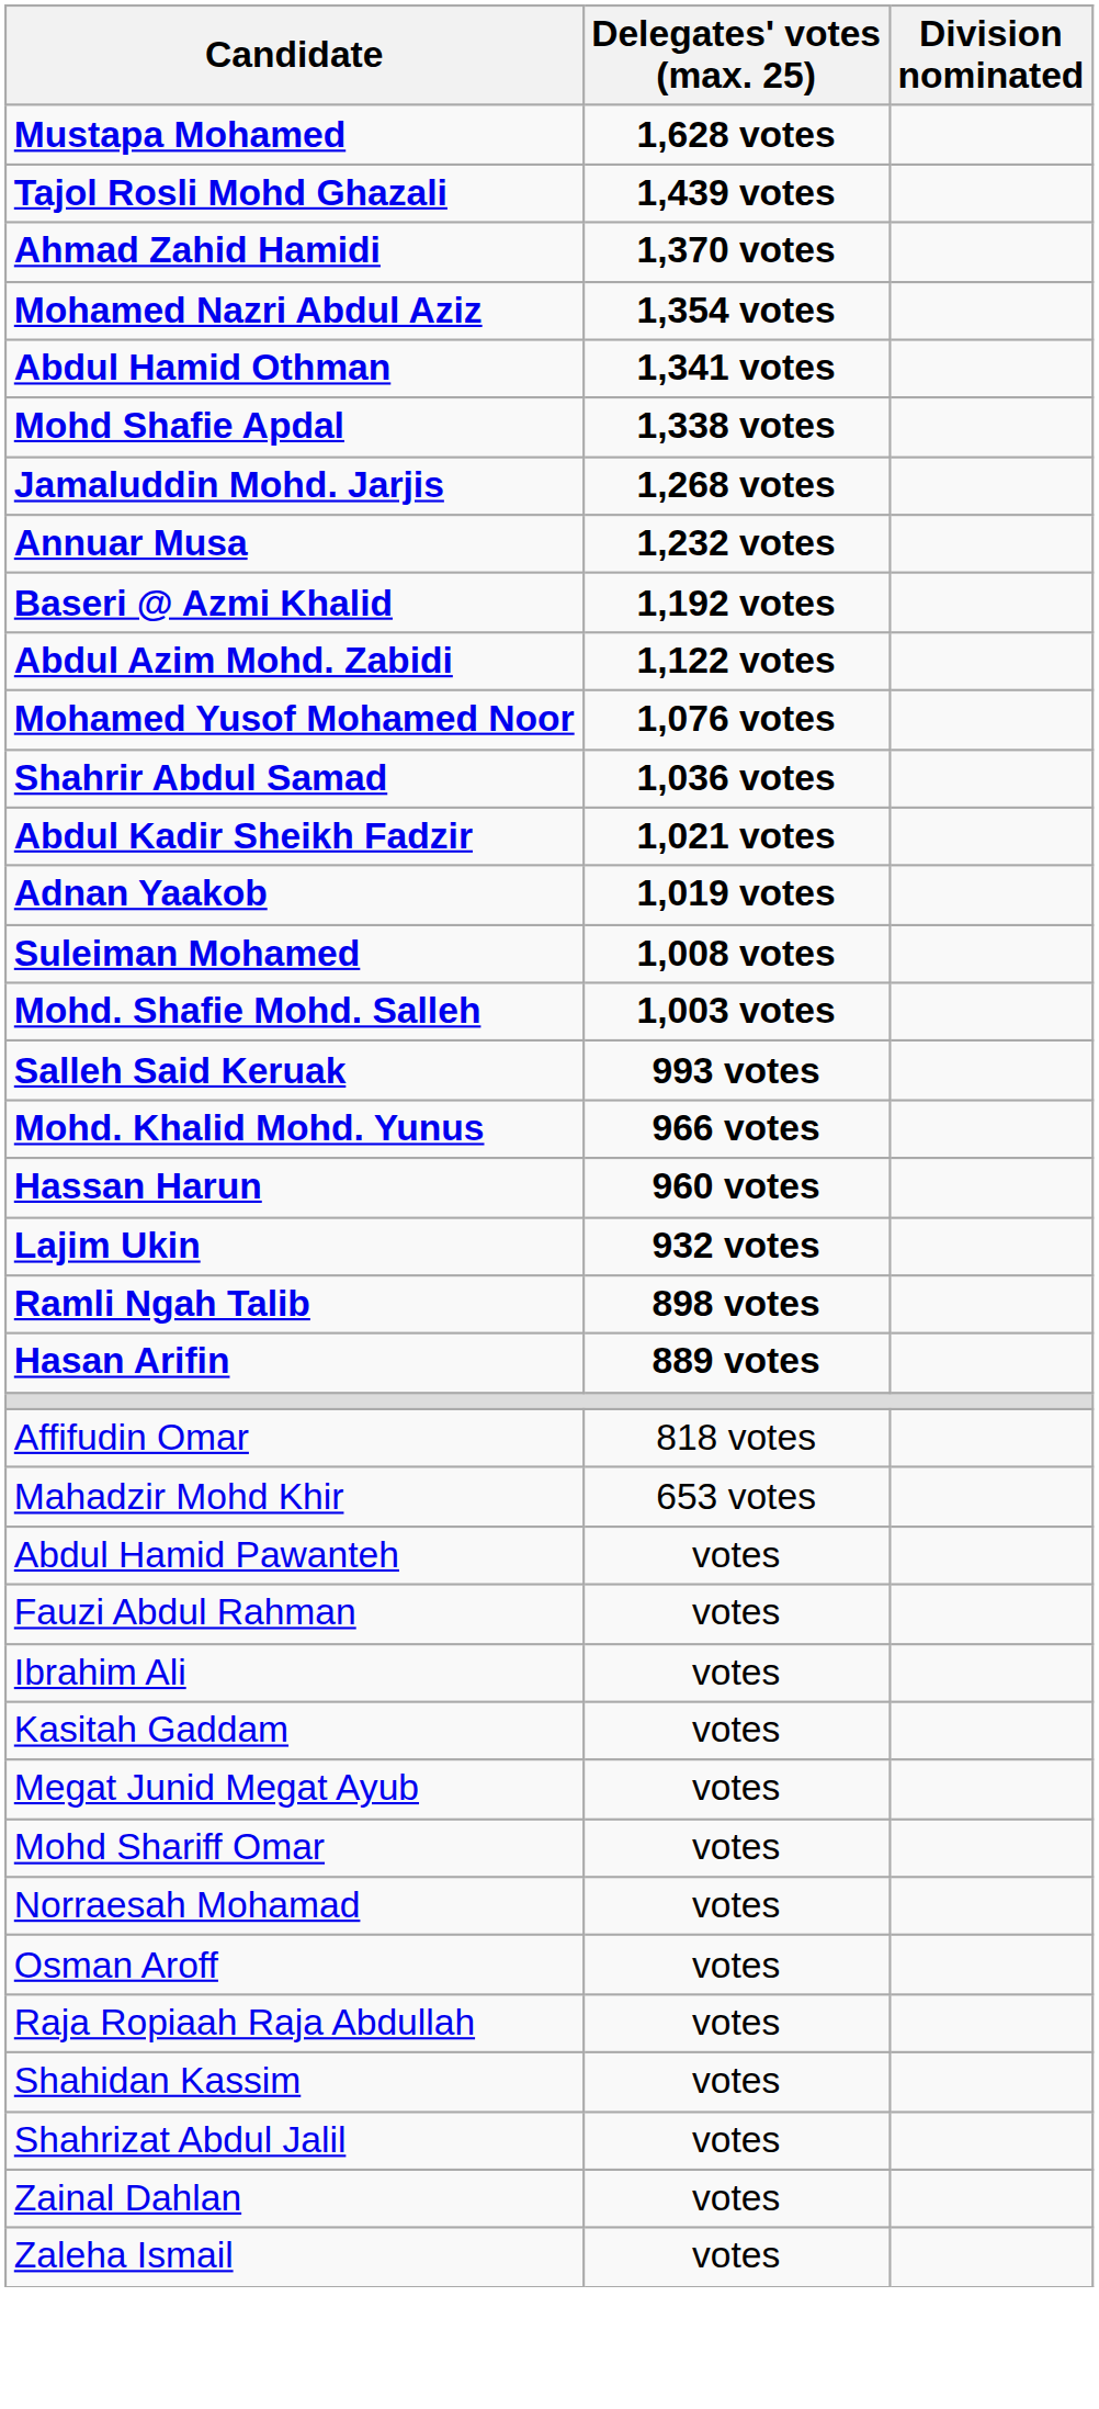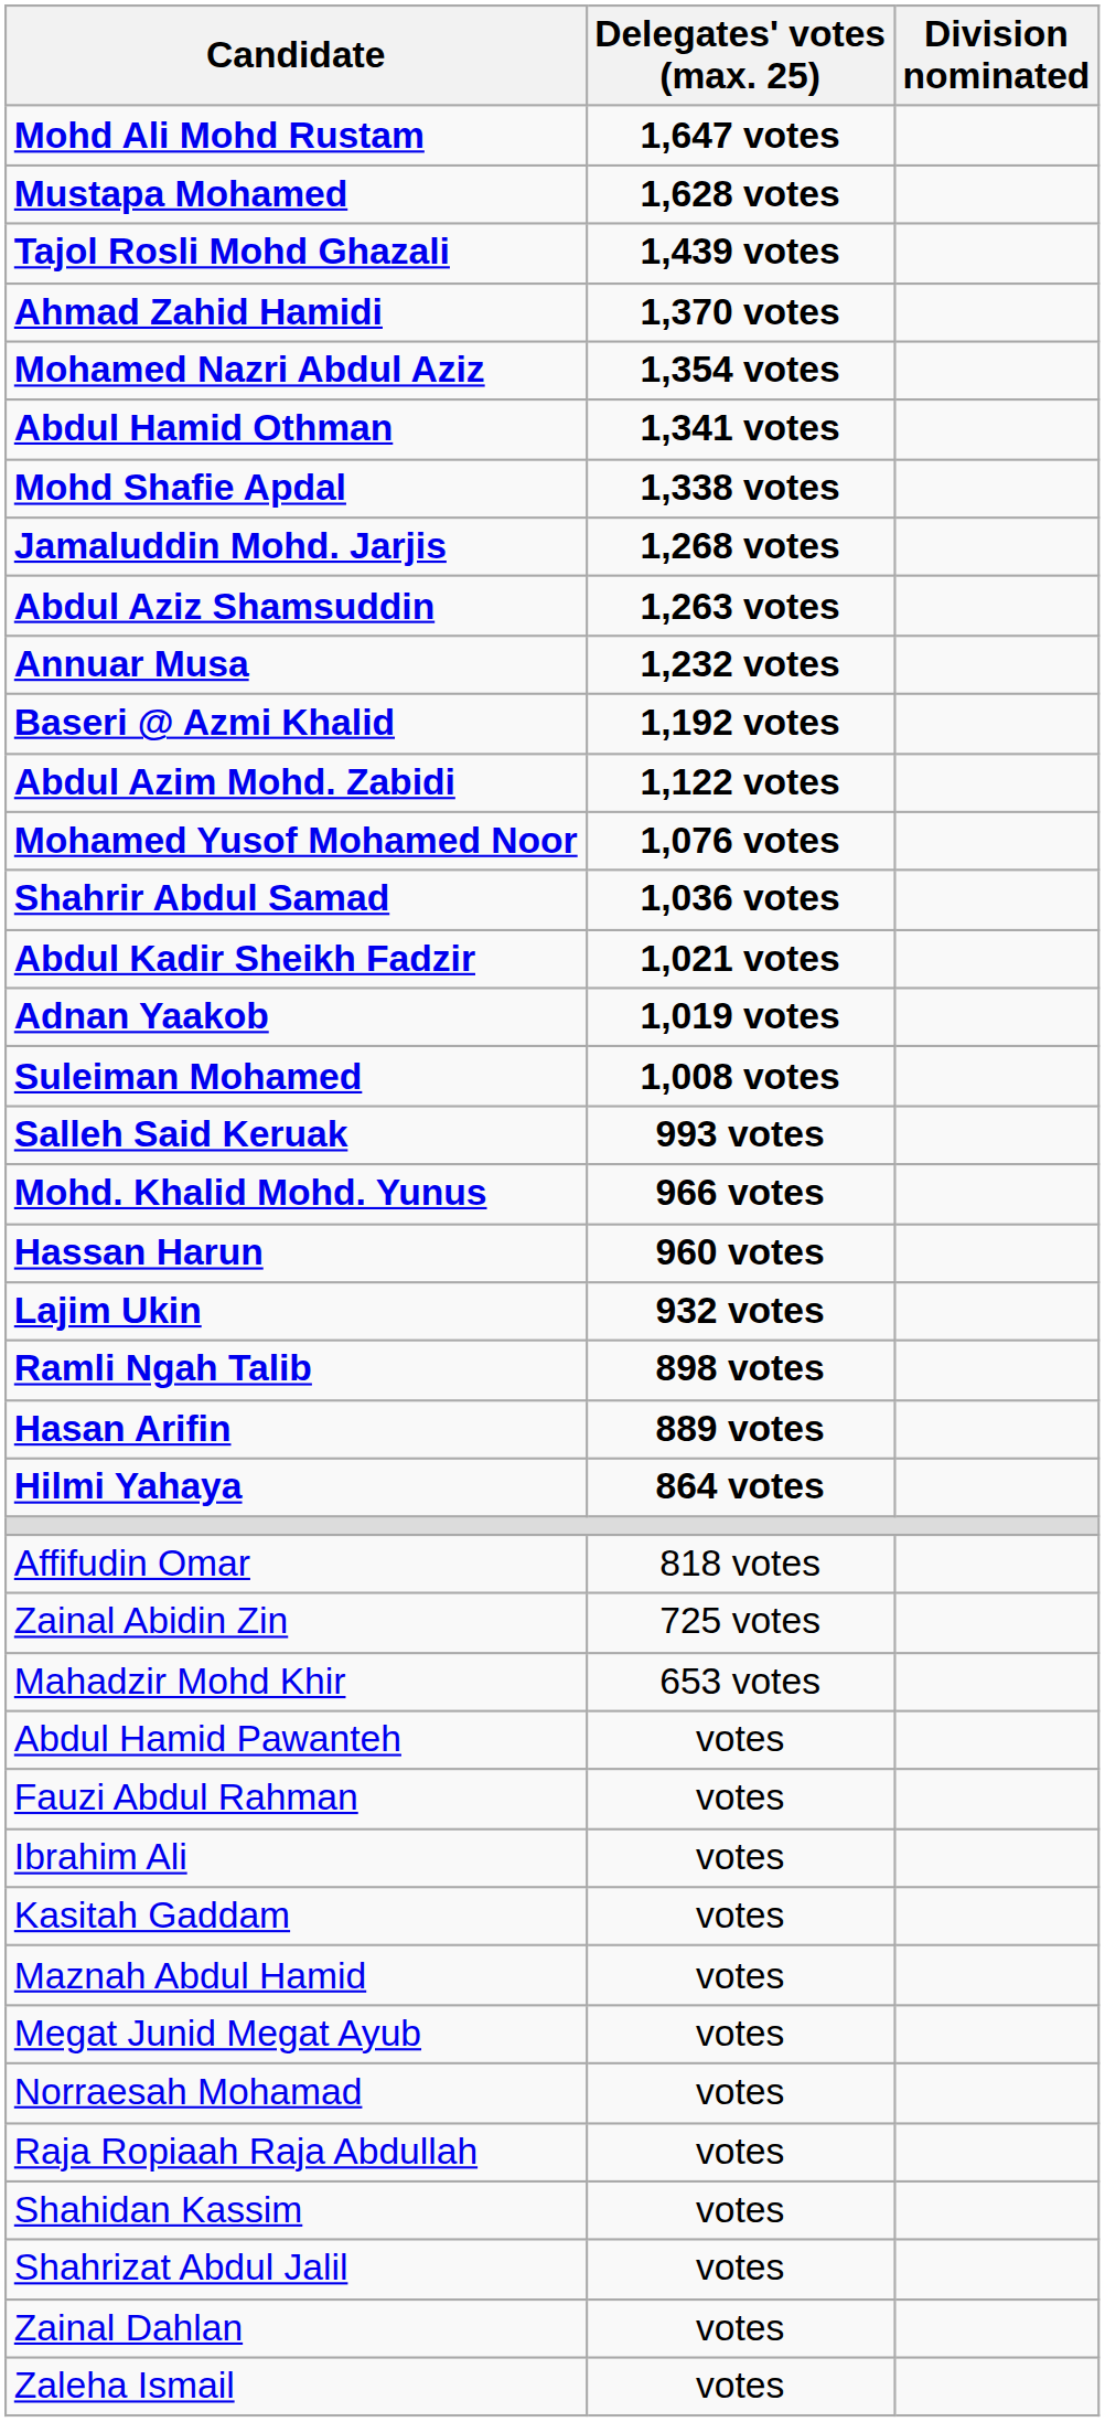+ row: Mohd Ali Mohd Rustam | 1,647 votes
+ row: Abdul Aziz Shamsuddin | 1,263 votes
- row: Mohd. Shafie Mohd. Salleh | 1,003 votes
+ row: Hilmi Yahaya | 864 votes
+ row: Zainal Abidin Zin | 725 votes
+ row: Maznah Abdul Hamid | votes
- row: Mohd Shariff Omar | votes
- row: Osman Aroff | votes
